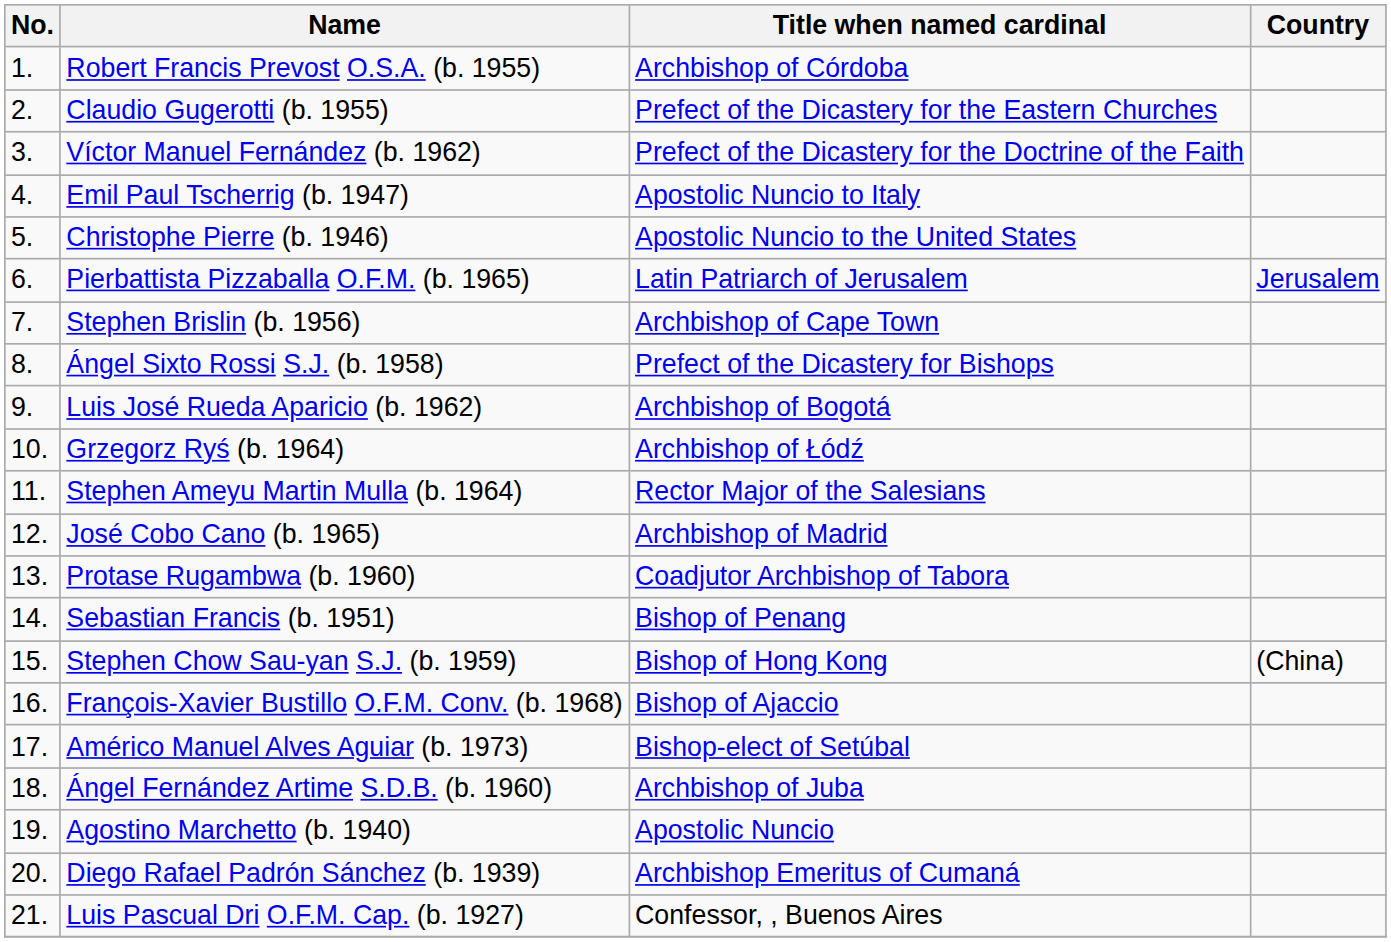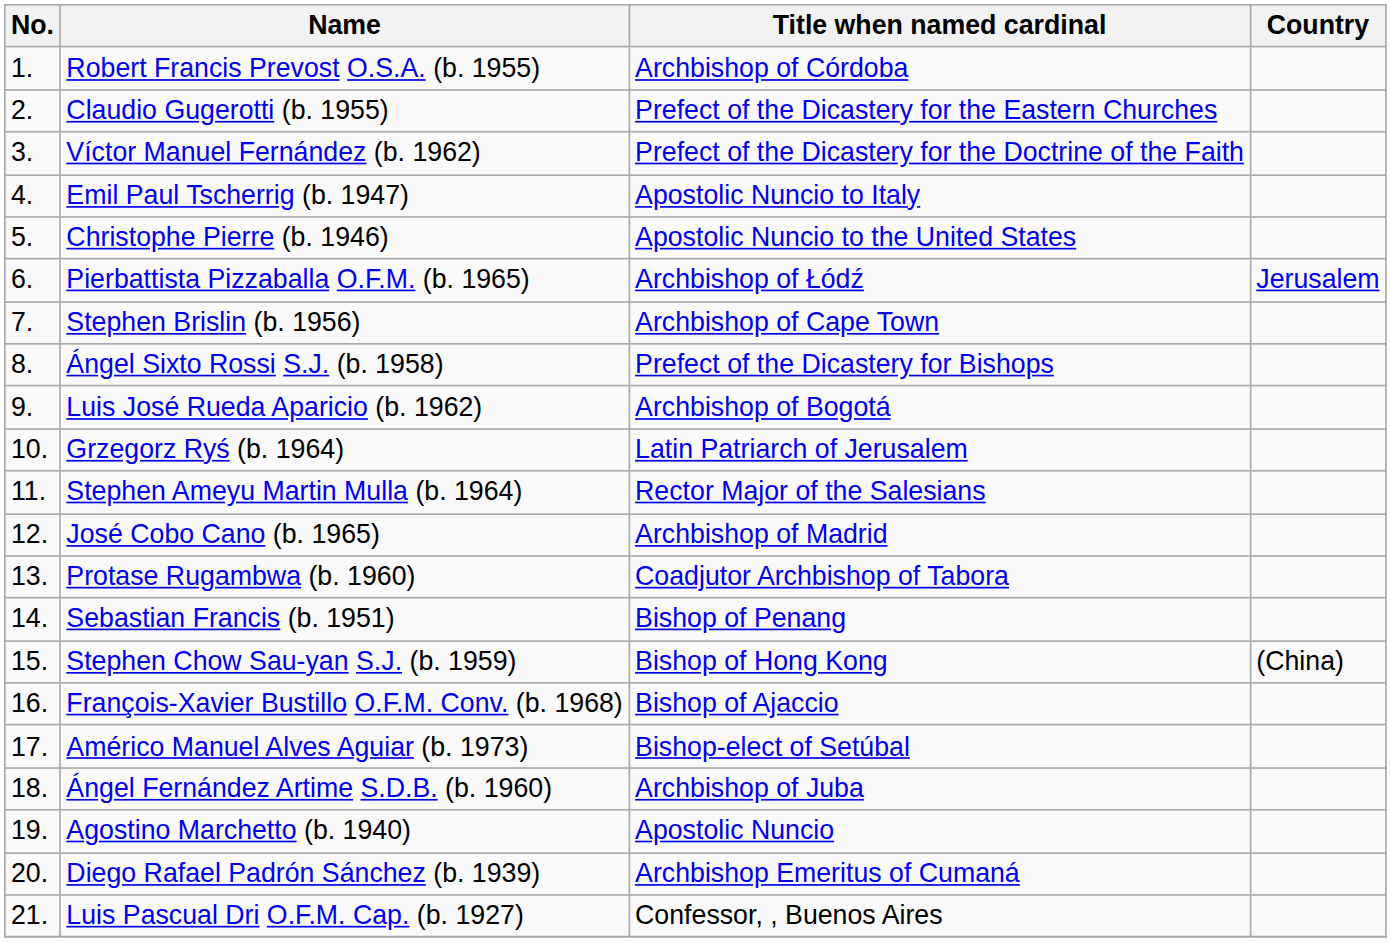Pierbattista Pizzaballa O.F.M. (b. 1965) | Title when named cardinal: Latin Patriarch of Jerusalem -> Archbishop of Łódź
Grzegorz Ryś (b. 1964) | Title when named cardinal: Archbishop of Łódź -> Latin Patriarch of Jerusalem
